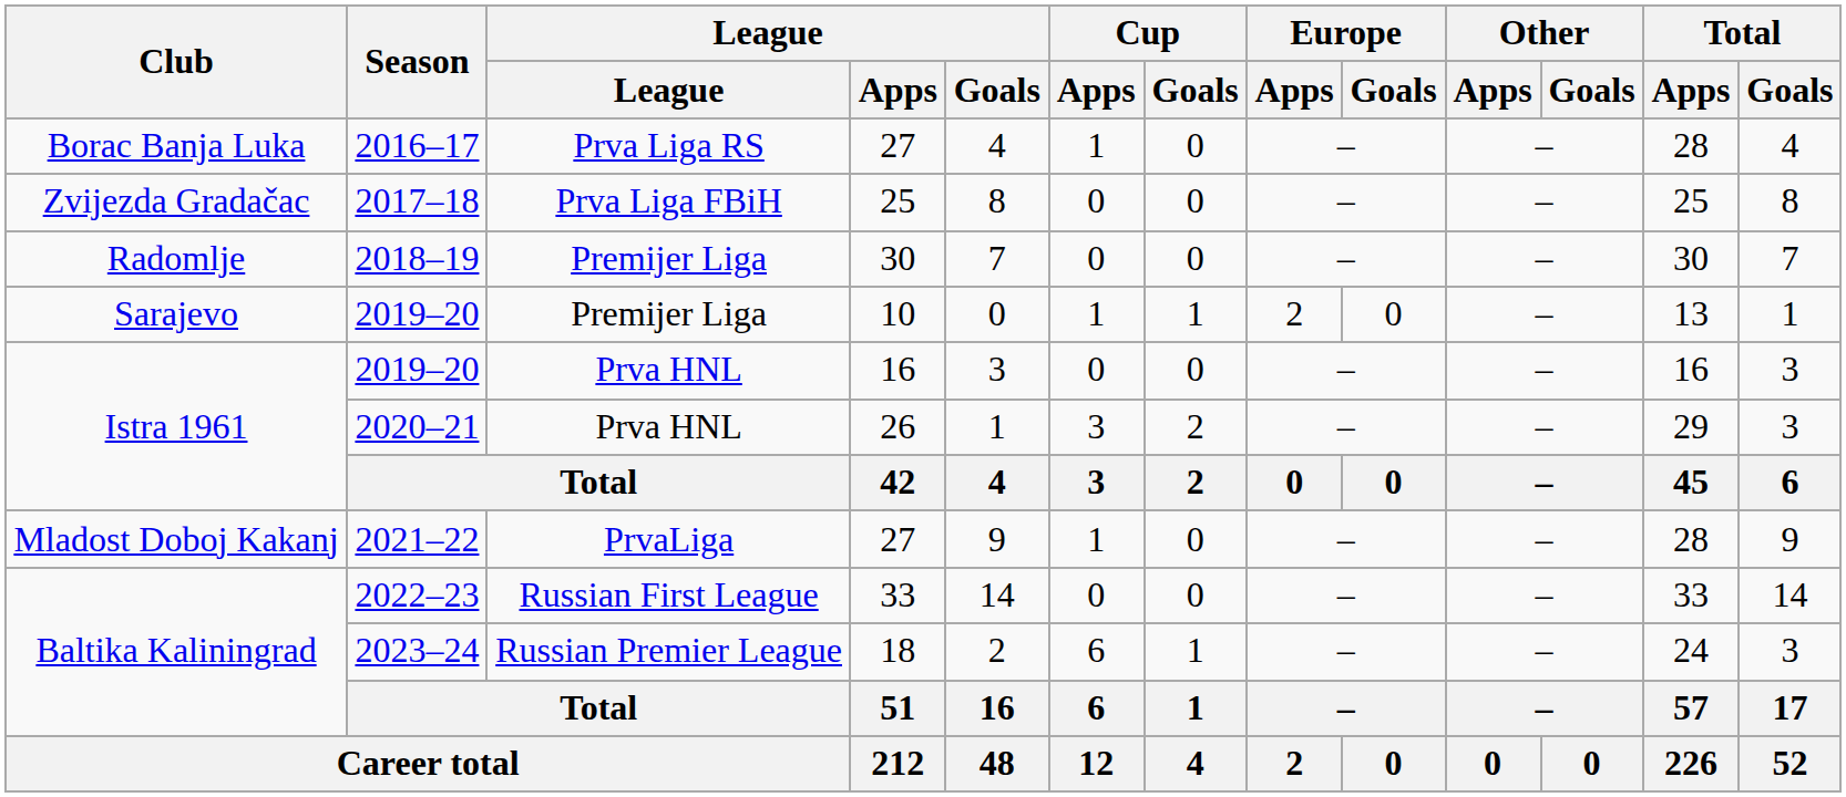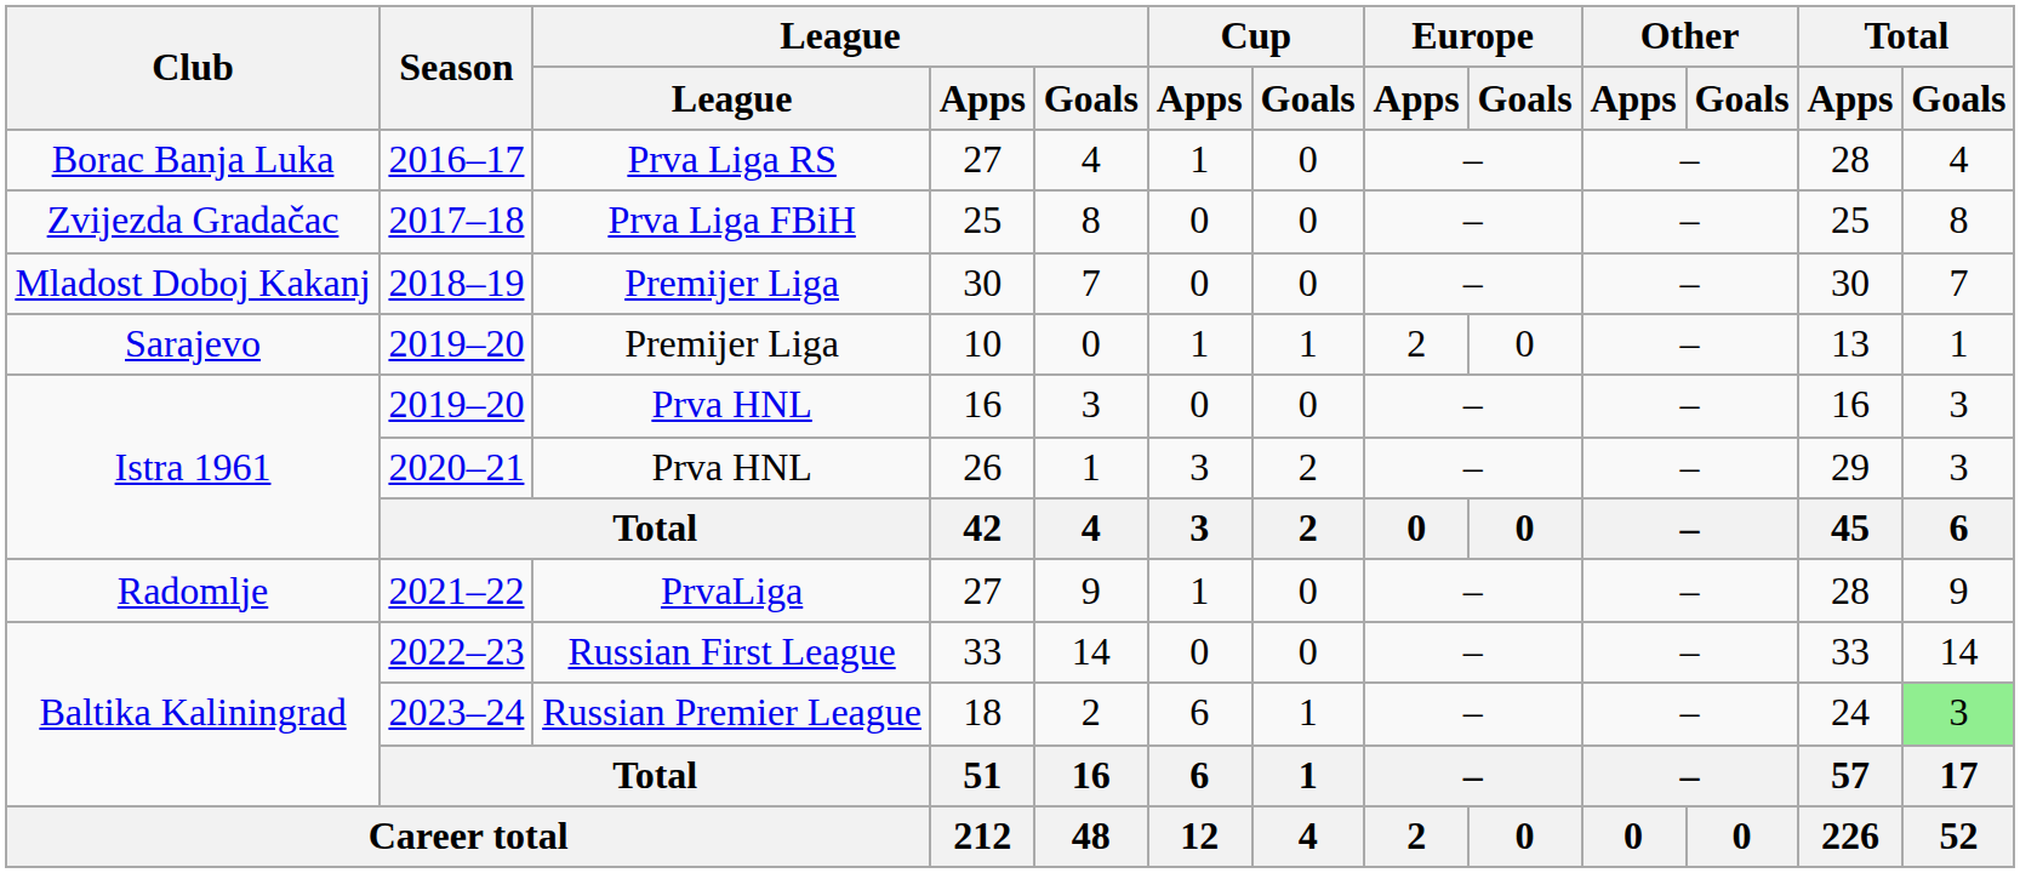2018–19 | Club: Radomlje -> Mladost Doboj Kakanj
2021–22 | Club: Mladost Doboj Kakanj -> Radomlje
2023–24 | Total / Goals: no background -> lightgreen background
